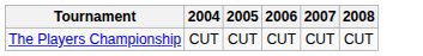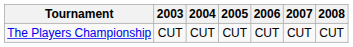+ column: 2003 | CUT
